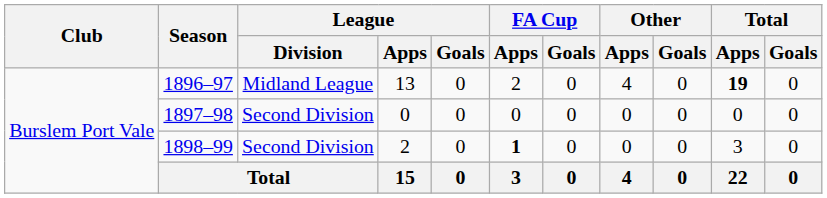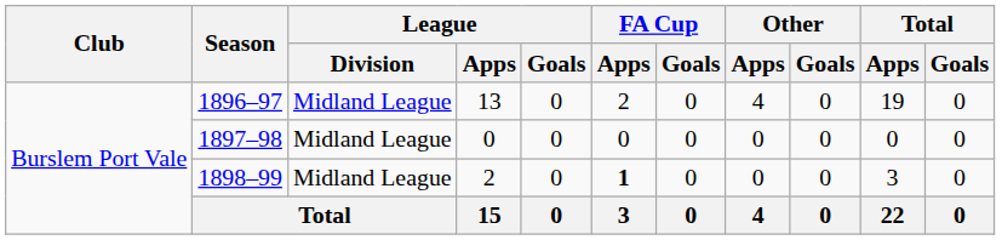1896–97 | Total / Apps: bold -> normal
1897–98 | League / Division: Second Division -> Midland League
1898–99 | League / Division: Second Division -> Midland League
